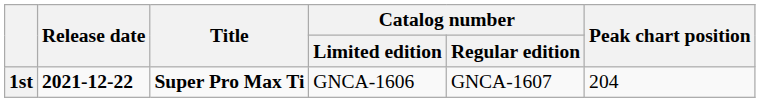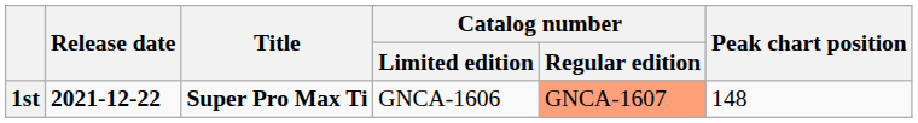1st | Catalog number / Regular edition: no background -> lightsalmon background
1st | Peak chart position: 204 -> 148
